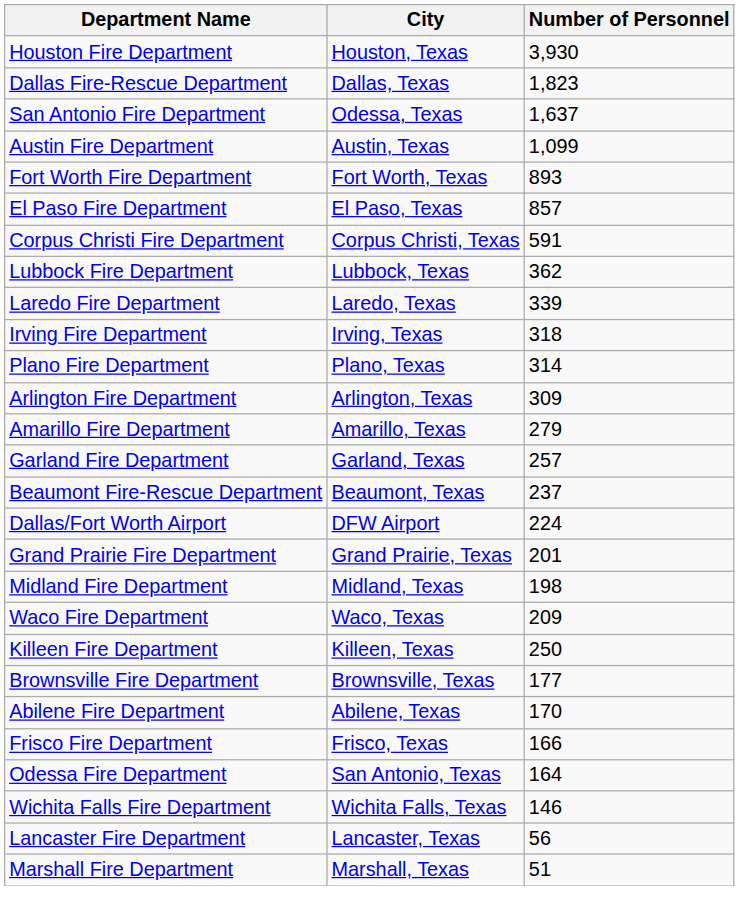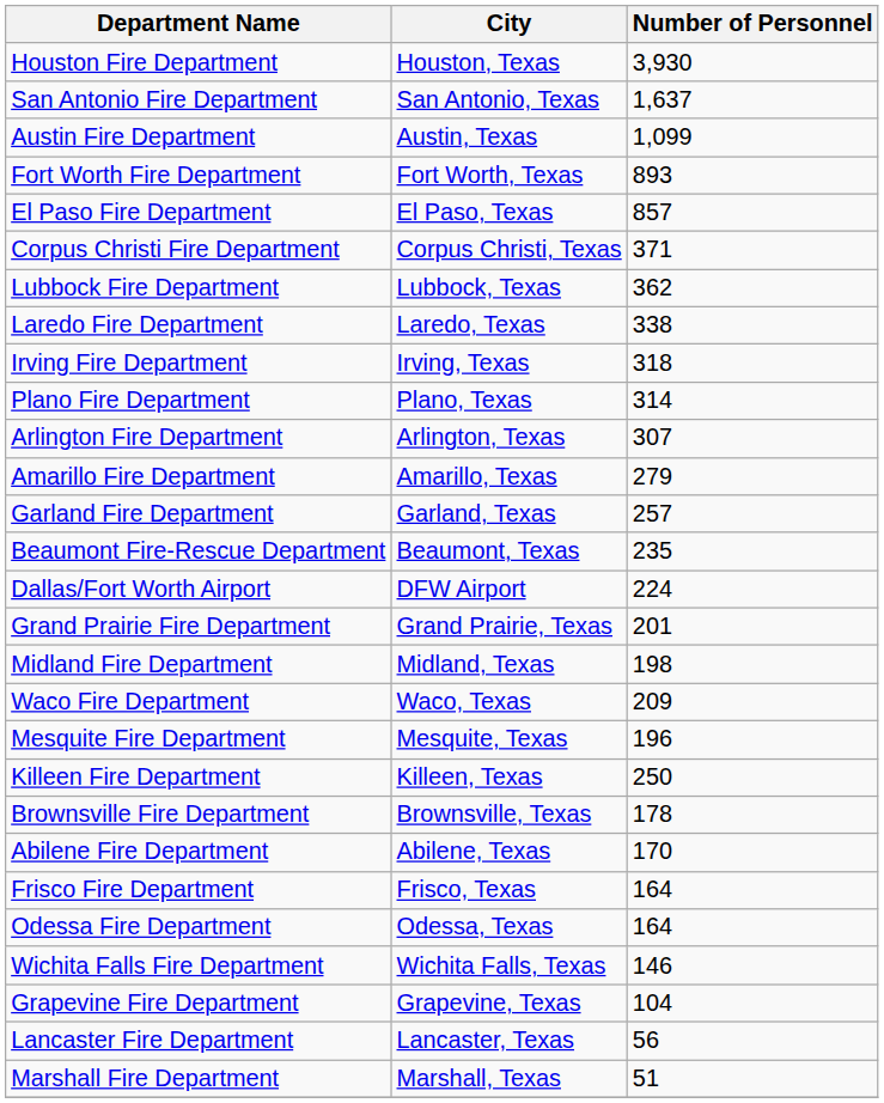- row: Dallas Fire-Rescue Department | Dallas, Texas | 1,823
San Antonio Fire Department | City: Odessa, Texas -> San Antonio, Texas
Corpus Christi Fire Department | Number of Personnel: 591 -> 371
Laredo Fire Department | Number of Personnel: 339 -> 338
Arlington Fire Department | Number of Personnel: 309 -> 307
Beaumont Fire-Rescue Department | Number of Personnel: 237 -> 235
+ row: Mesquite Fire Department | Mesquite, Texas | 196
Brownsville Fire Department | Number of Personnel: 177 -> 178
Frisco Fire Department | Number of Personnel: 166 -> 164
Odessa Fire Department | City: San Antonio, Texas -> Odessa, Texas
+ row: Grapevine Fire Department | Grapevine, Texas | 104
